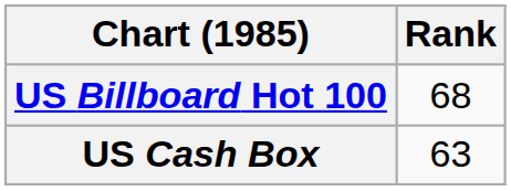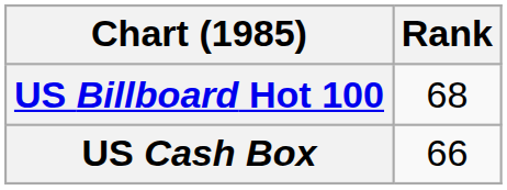US Cash Box | Rank: 63 -> 66
